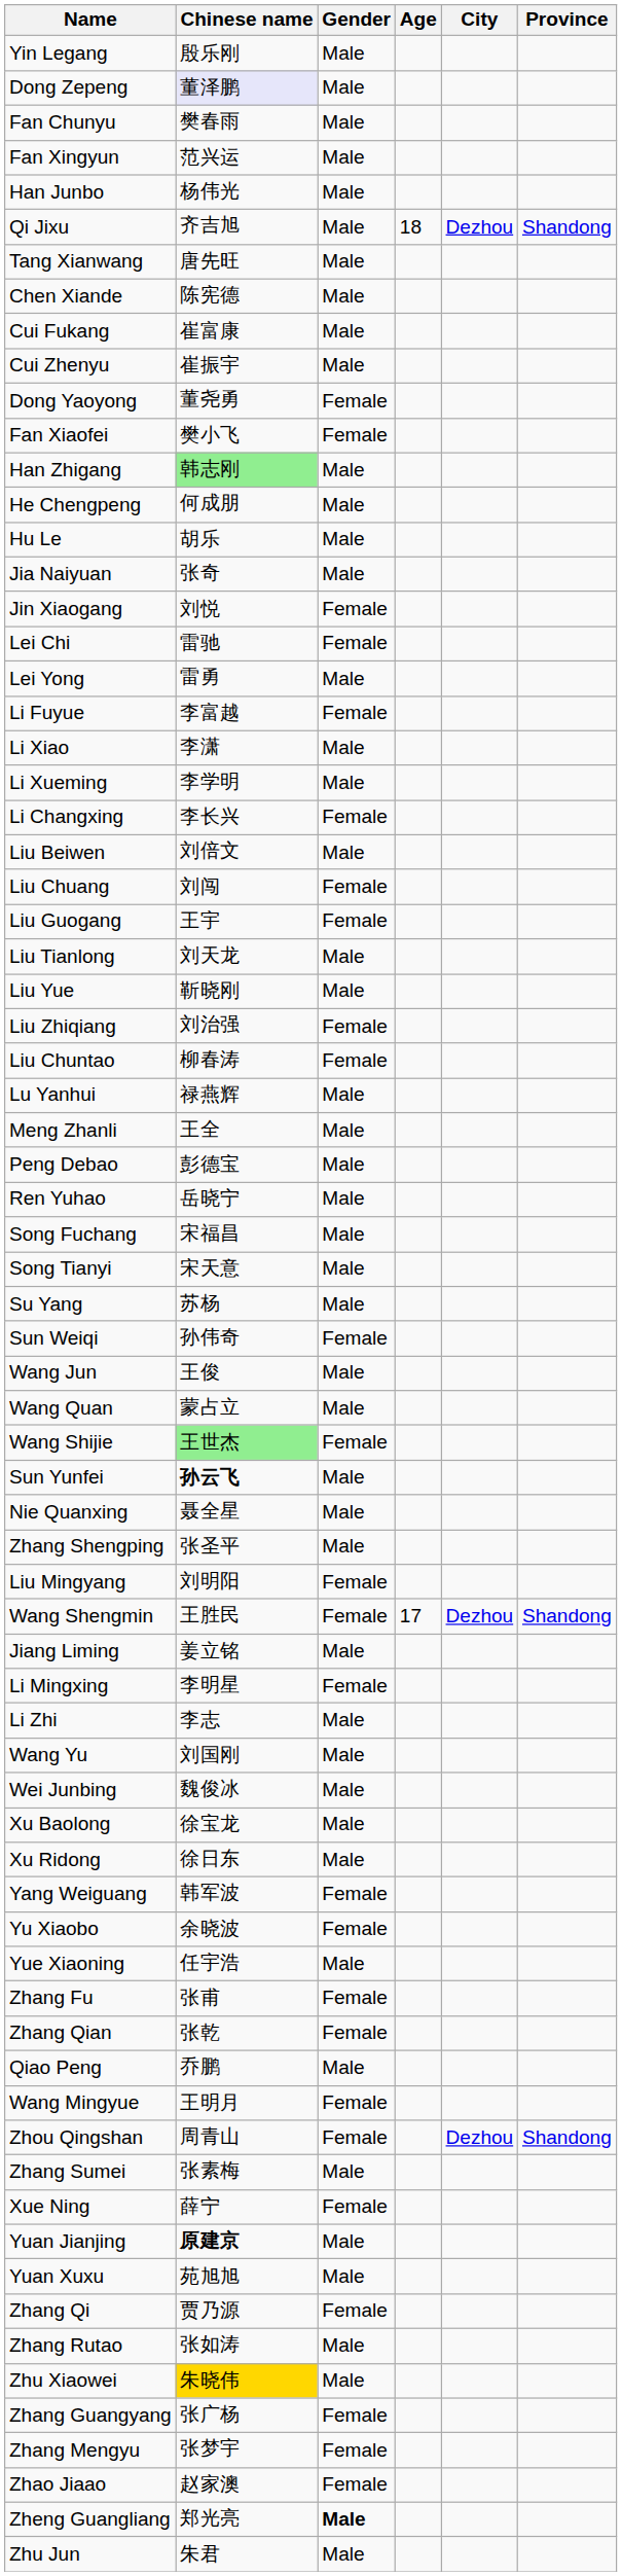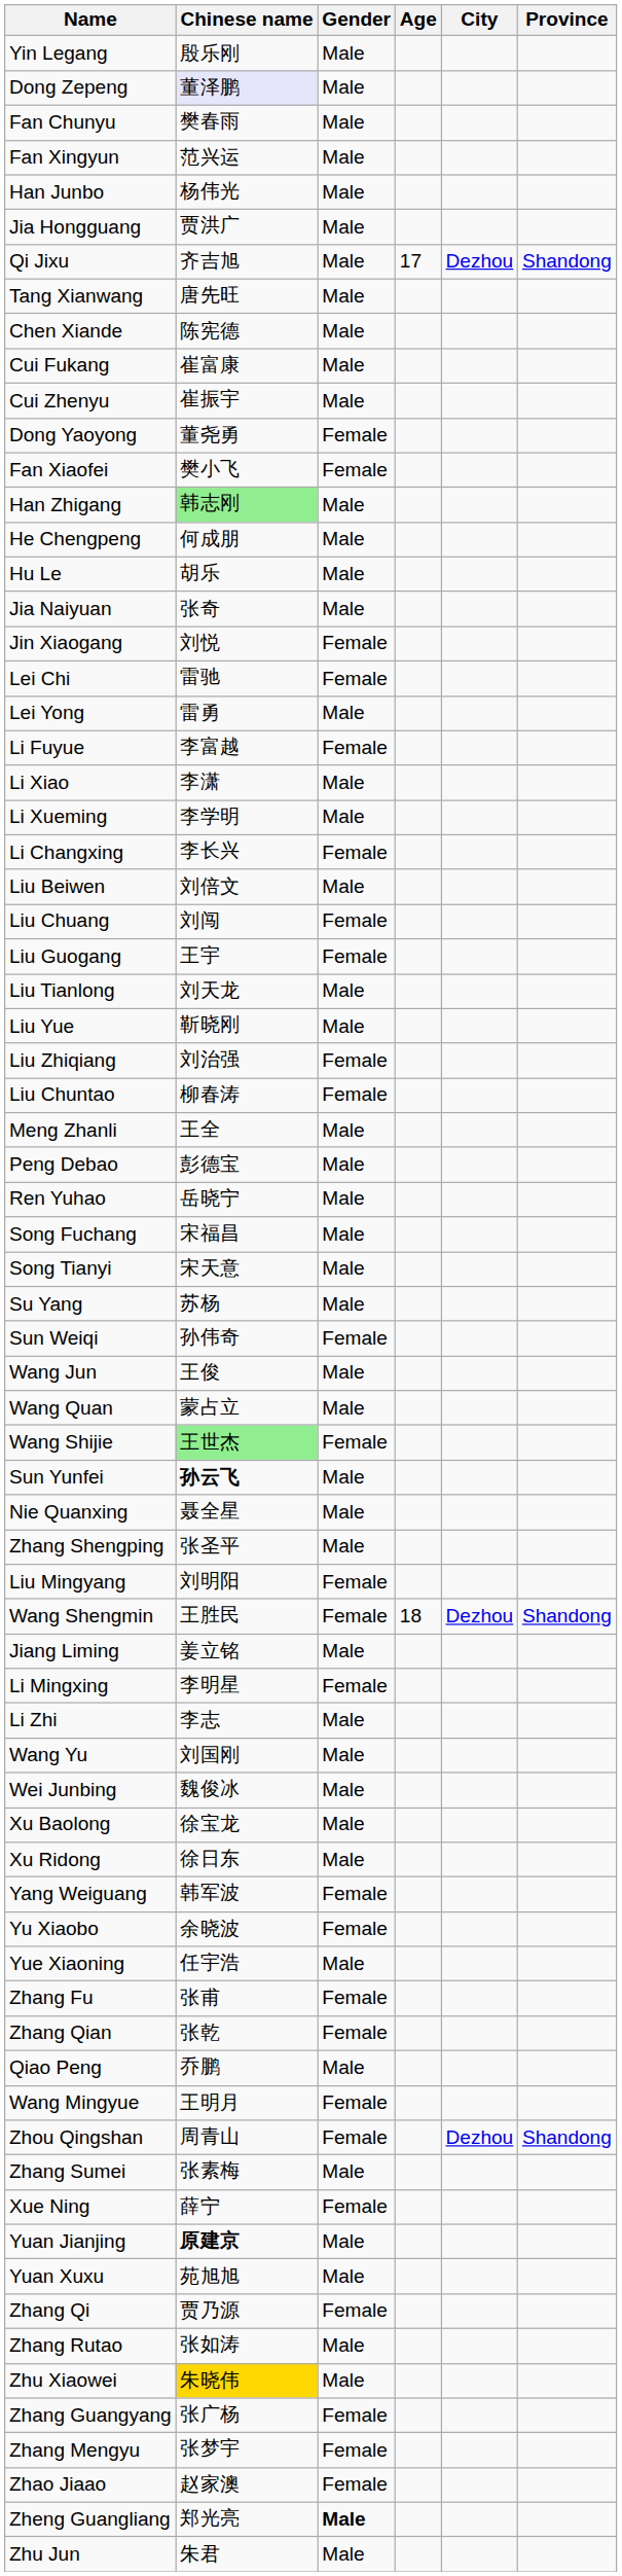+ row: Jia Hongguang | 贾洪广 | Male
Qi Jixu | Age: 18 -> 17
- row: Lu Yanhui | 禄燕辉 | Male
Wang Shengmin | Age: 17 -> 18
